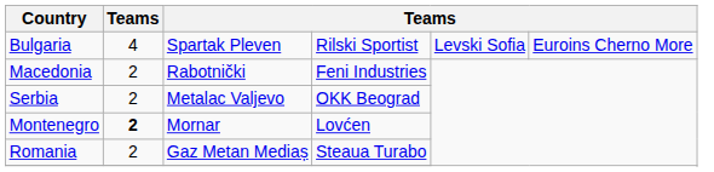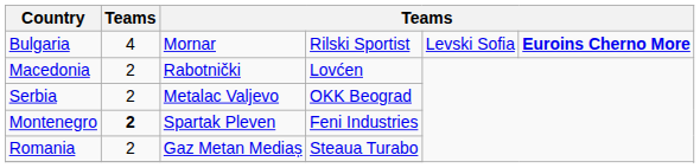Bulgaria | column 3: Spartak Pleven -> Mornar
Bulgaria | column 6: normal -> bold
Macedonia | column 4: Feni Industries -> Lovćen
Montenegro | column 3: Mornar -> Spartak Pleven
Montenegro | column 4: Lovćen -> Feni Industries
